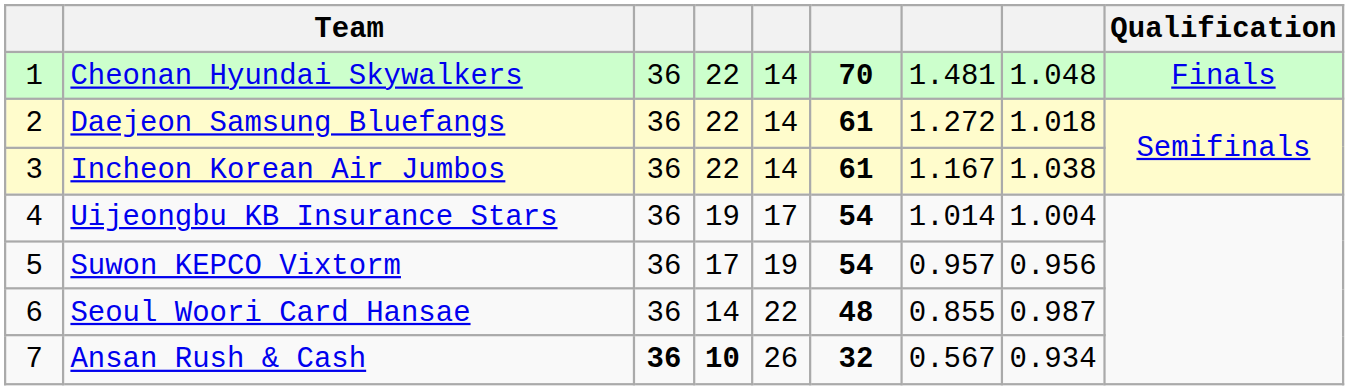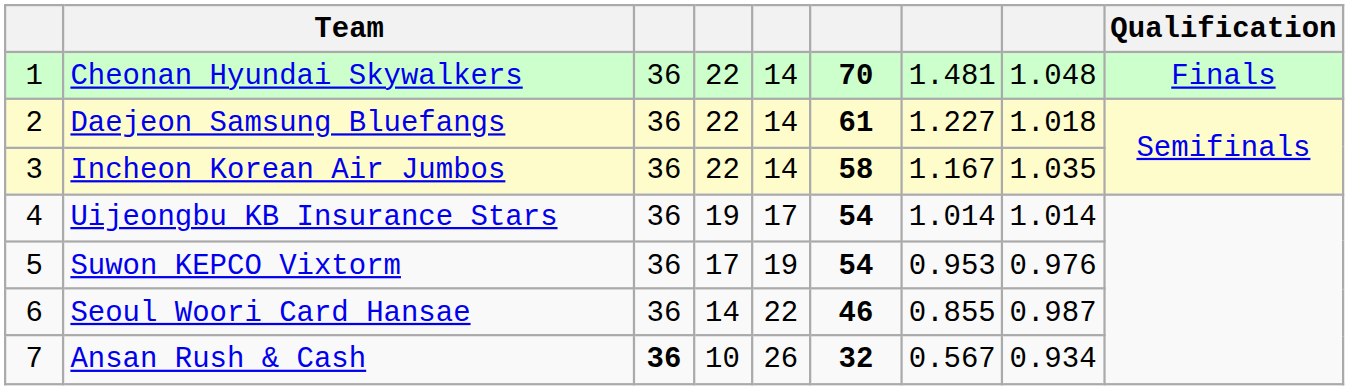Daejeon Samsung Bluefangs | column 7: 1.272 -> 1.227
Incheon Korean Air Jumbos | column 6: 61 -> 58
Incheon Korean Air Jumbos | column 8: 1.038 -> 1.035
Uijeongbu KB Insurance Stars | column 8: 1.004 -> 1.014
Suwon KEPCO Vixtorm | column 7: 0.957 -> 0.953
Suwon KEPCO Vixtorm | column 8: 0.956 -> 0.976
Seoul Woori Card Hansae | column 6: 48 -> 46
Ansan Rush & Cash | column 4: bold -> normal
